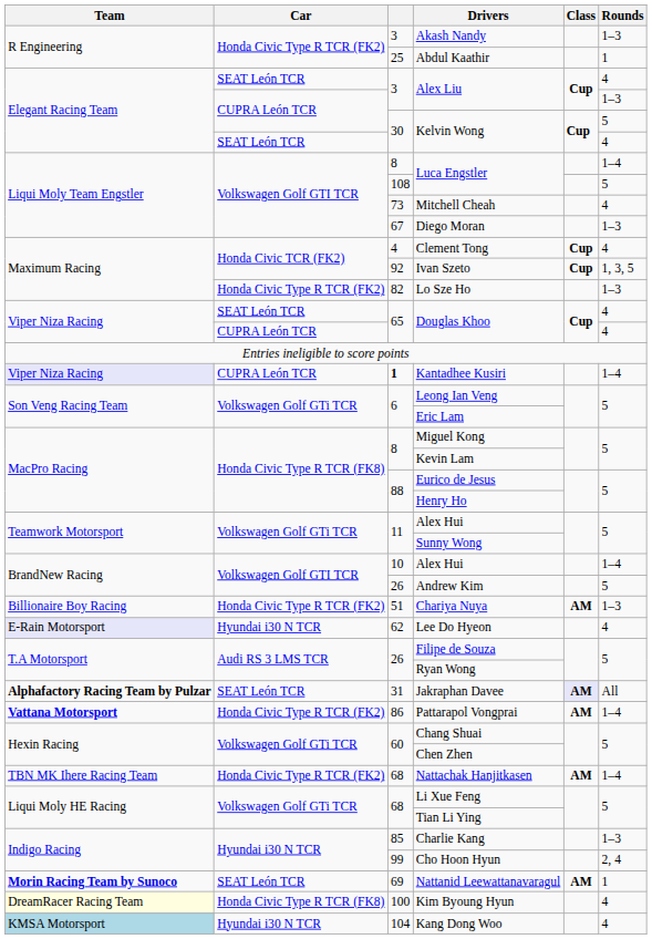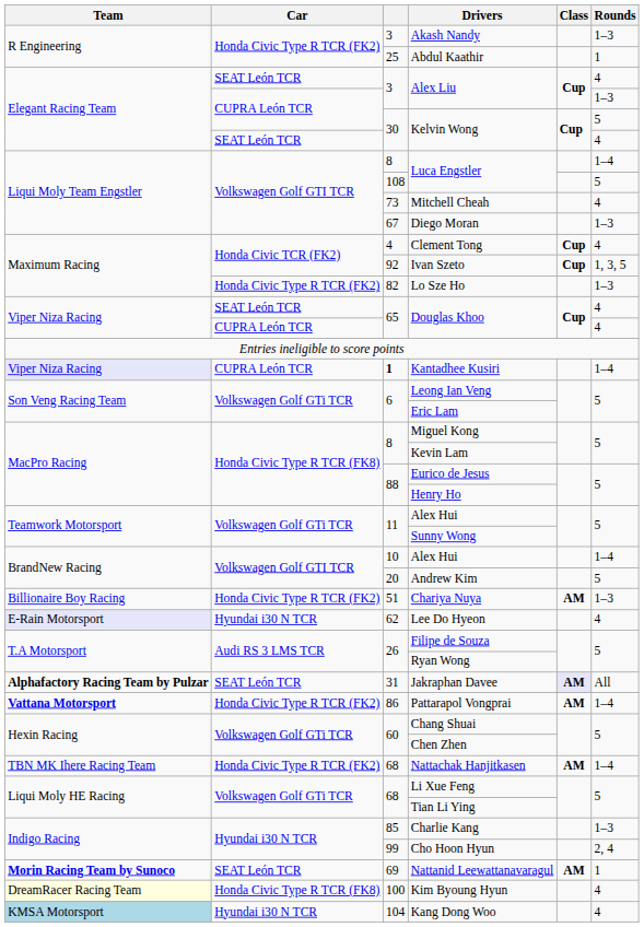Andrew Kim | column 3: 26 -> 20
